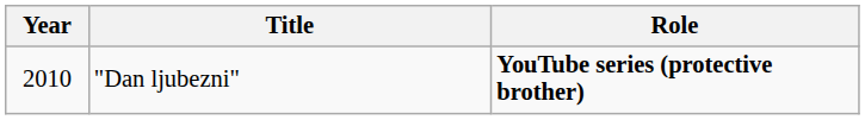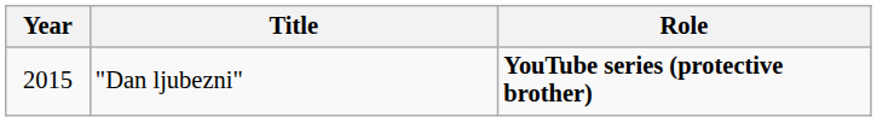"Dan ljubezni" | Year: 2010 -> 2015
